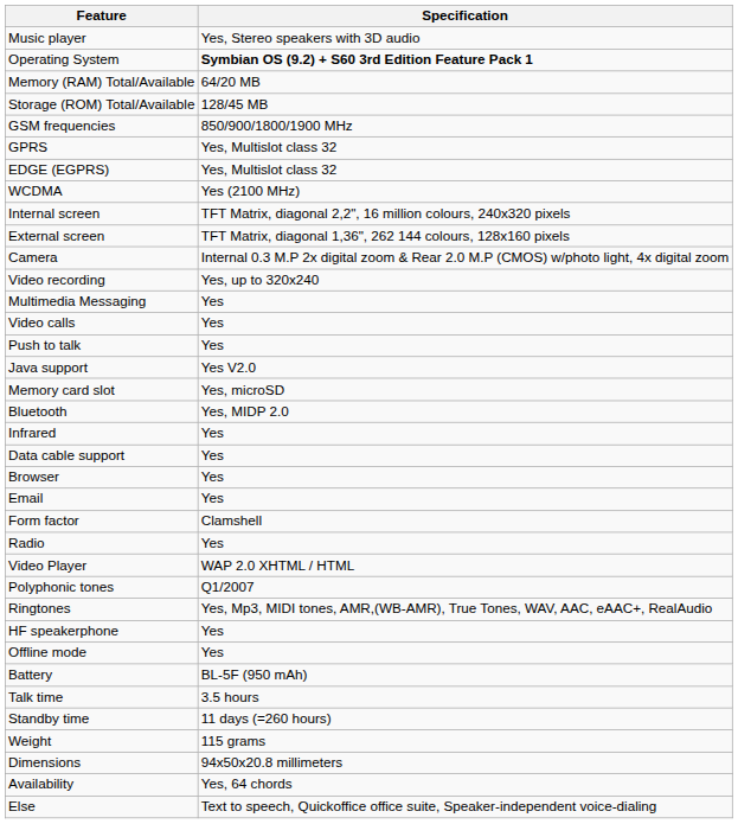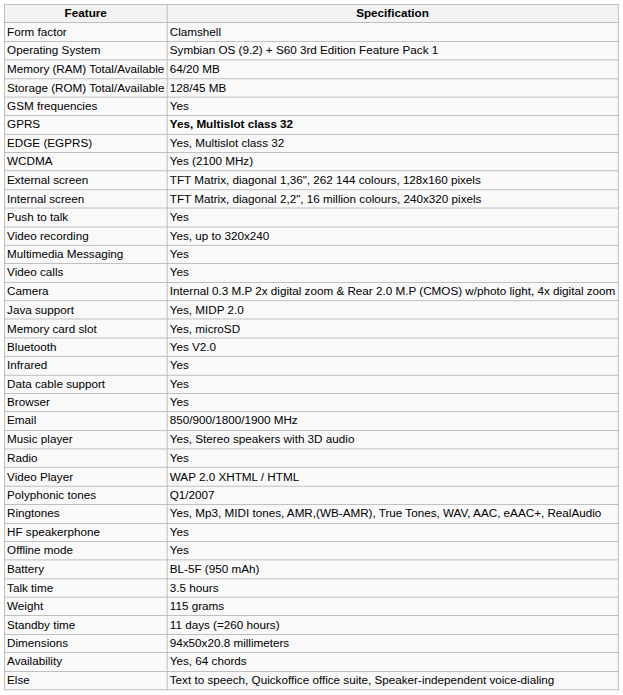rows swapped: Form factor <-> Music player
Operating System | Specification: bold -> normal
GSM frequencies | Specification: 850/900/1800/1900 MHz -> Yes
GPRS | Specification: normal -> bold
rows swapped: Internal screen <-> External screen
rows swapped: Camera <-> Push to talk
Java support | Specification: Yes V2.0 -> Yes, MIDP 2.0
Bluetooth | Specification: Yes, MIDP 2.0 -> Yes V2.0
Email | Specification: Yes -> 850/900/1800/1900 MHz
rows swapped: Standby time <-> Weight
